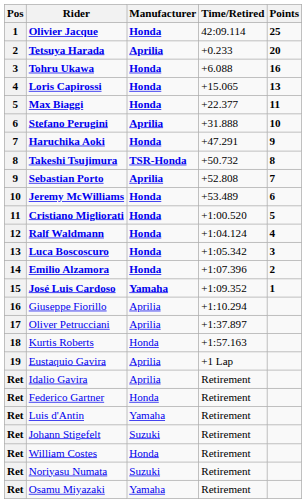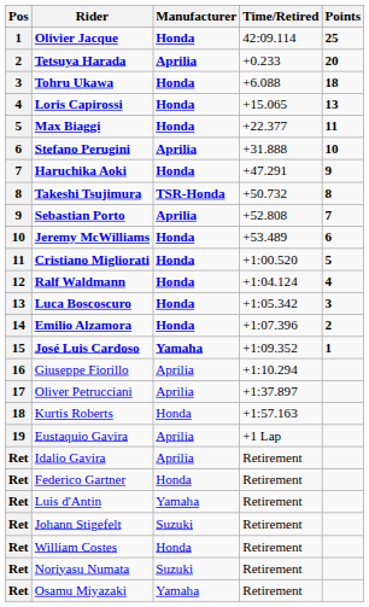Tohru Ukawa | Points: 16 -> 18
